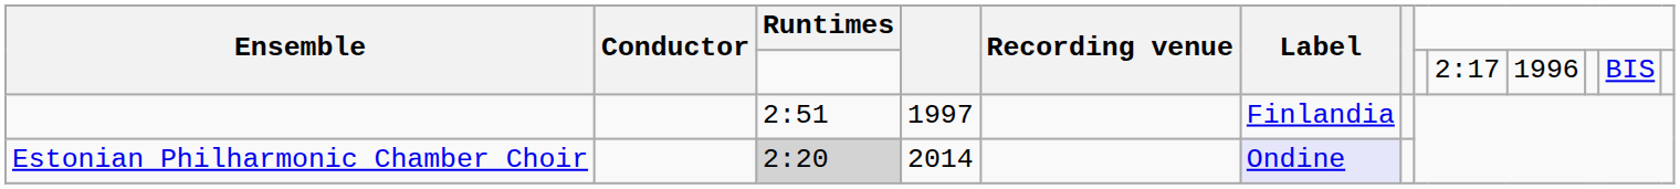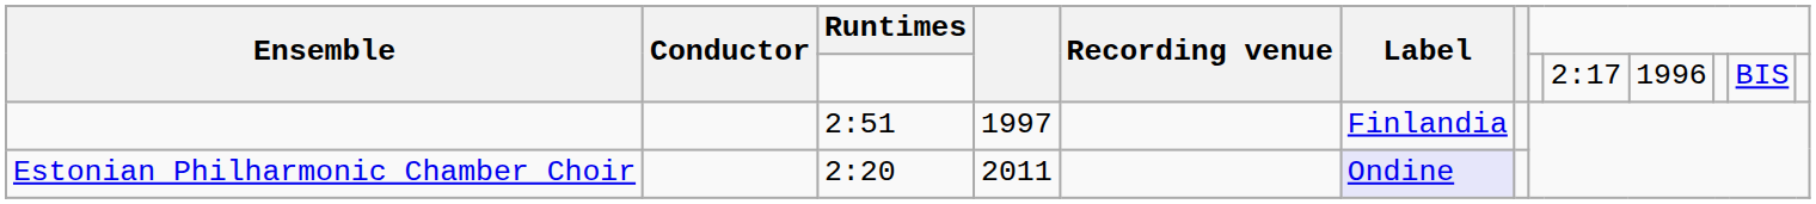Estonian Philharmonic Chamber Choir | Runtimes: lightgrey background -> no background
Estonian Philharmonic Chamber Choir | column 4: 2014 -> 2011
